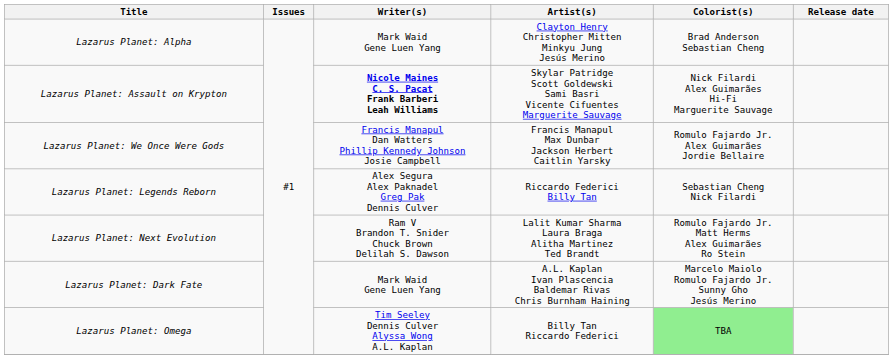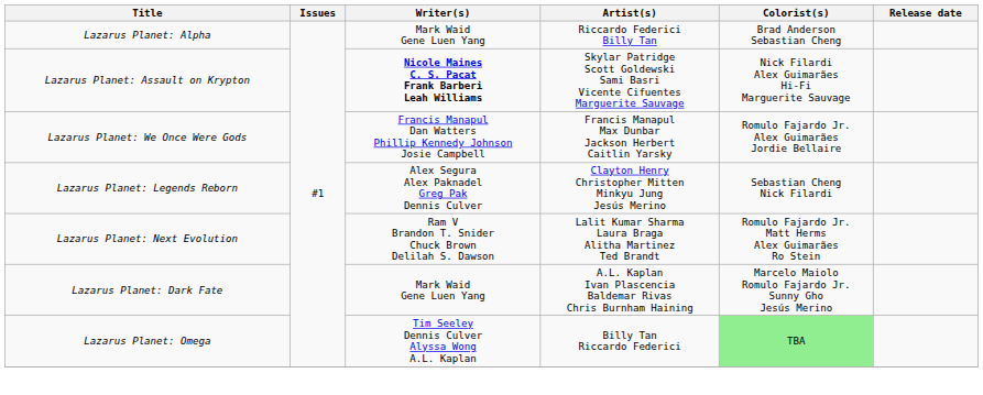Lazarus Planet: Alpha | Artist(s): Clayton Henry Christopher Mitten Minkyu Jung Jesús Merino -> Riccardo Federici Billy Tan
Lazarus Planet: Legends Reborn | Artist(s): Riccardo Federici Billy Tan -> Clayton Henry Christopher Mitten Minkyu Jung Jesús Merino
